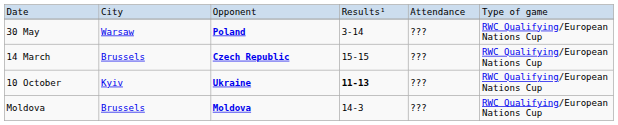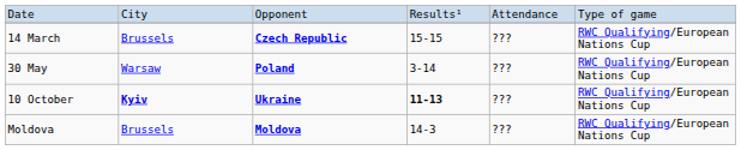rows swapped: 14 March <-> 30 May
10 October | column 2: normal -> bold
